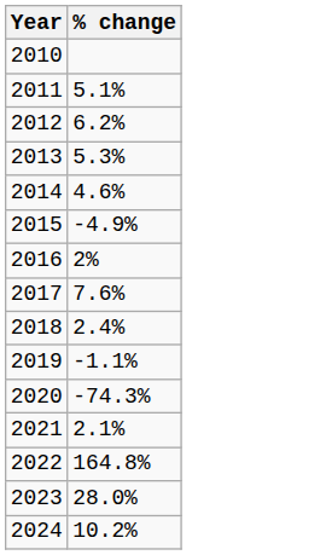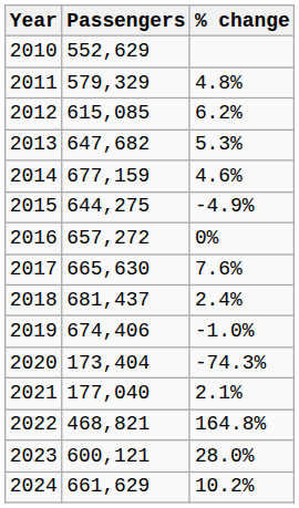+ column: Passengers | 552,629 | 579,329 | 615,085 | 647,682 | 677,159 | 644,275 | 657,272 | 665,630 | 681,437 | 674,406 | 173,404 | 177,040 | 468,821 | 600,121 | 661,629
2011 | % change: 5.1% -> 4.8%
2016 | % change: 2% -> 0%
2019 | % change: -1.1% -> -1.0%
